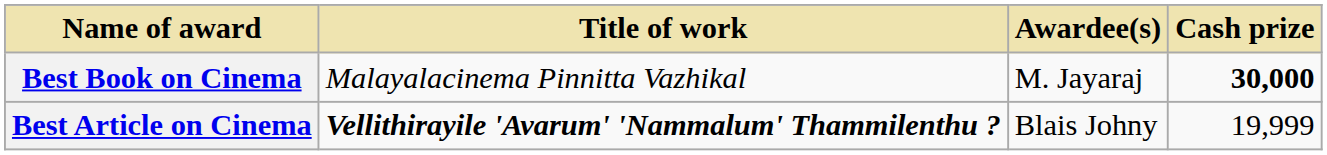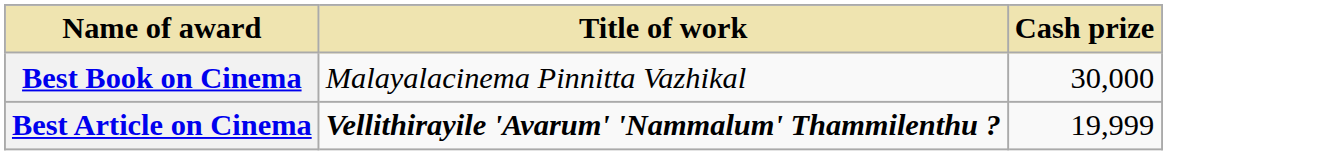- column: Awardee(s) | M. Jayaraj | Blais Johny
Best Book on Cinema | Cash prize: bold -> normal
